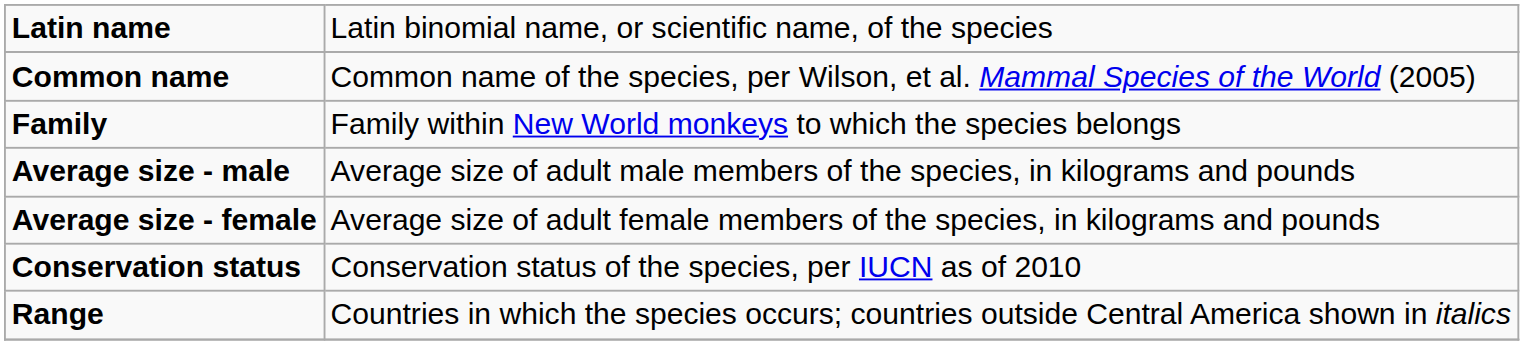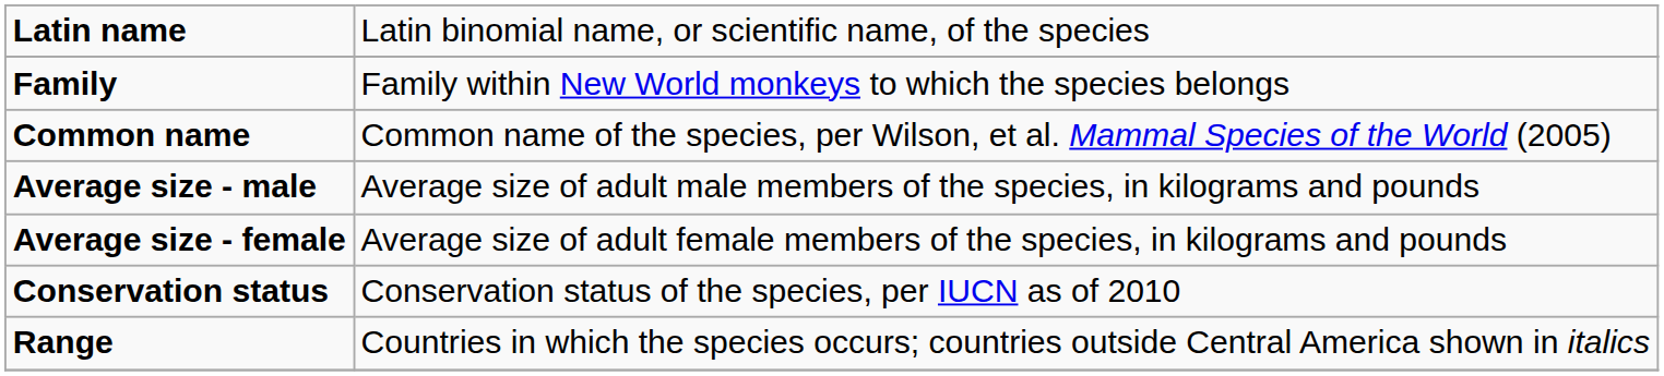rows swapped: Common name <-> Family
